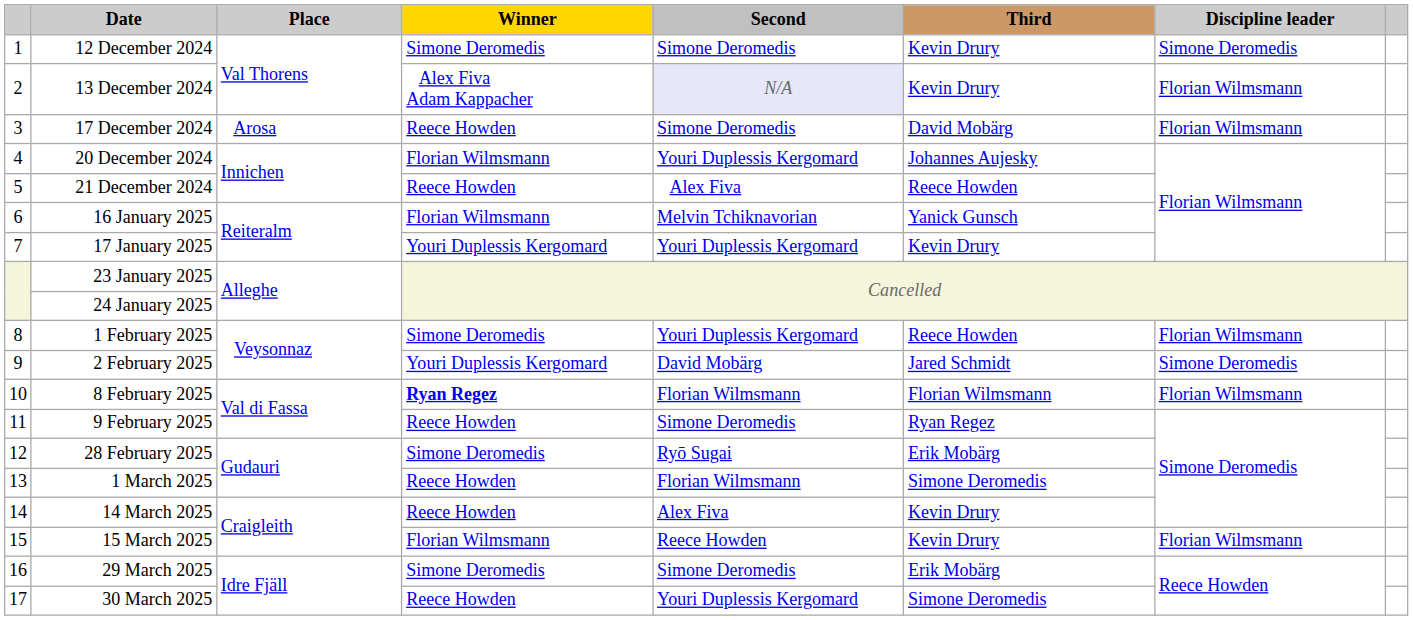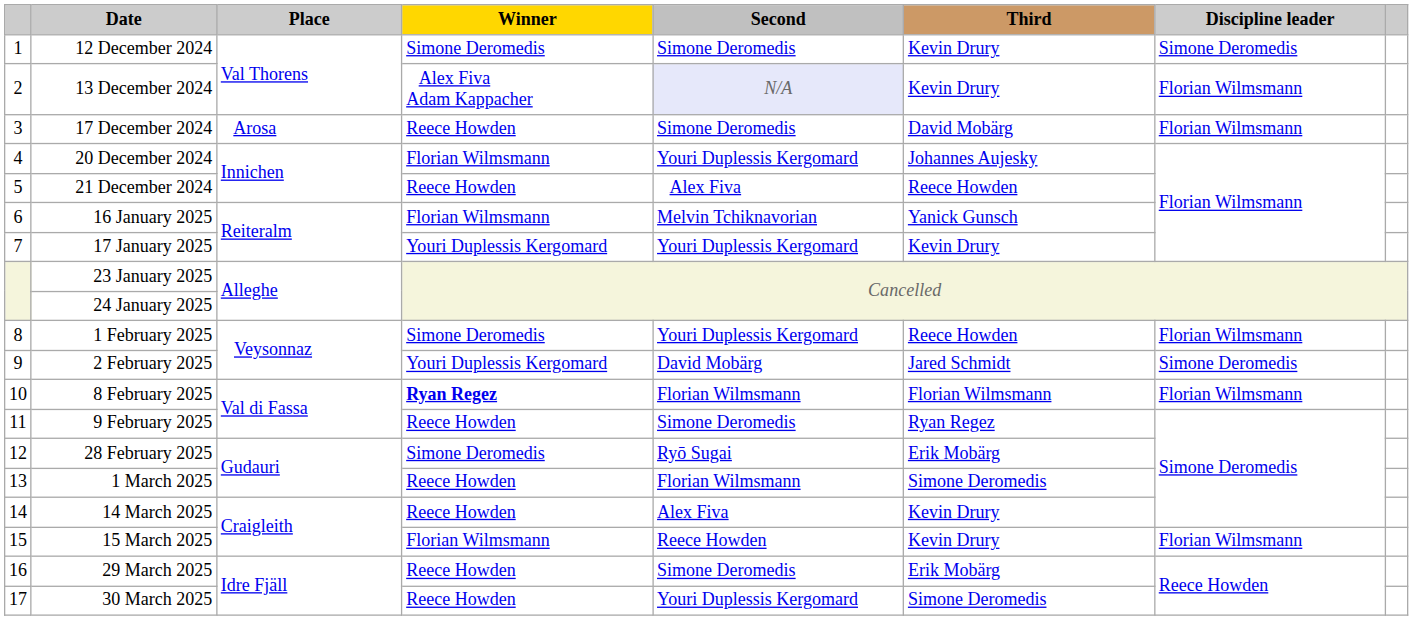29 March 2025 | Winner: Simone Deromedis -> Reece Howden
